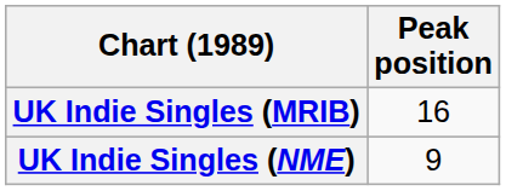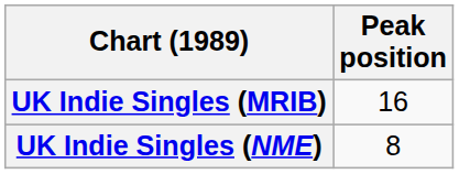UK Indie Singles (NME) | Peak position: 9 -> 8
